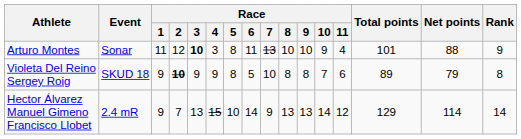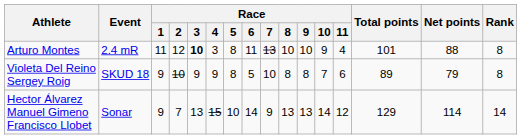Arturo Montes | Event: Sonar -> 2.4 mR
Arturo Montes | Rank: 9 -> 8
Violeta Del Reino Sergey Roig | Race / 2: bold -> normal
Hector Álvarez Manuel Gimeno Francisco Llobet | Event: 2.4 mR -> Sonar
